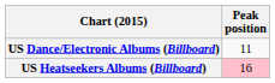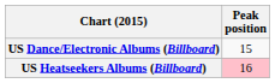US Dance/Electronic Albums (Billboard) | Peak position: 11 -> 15
